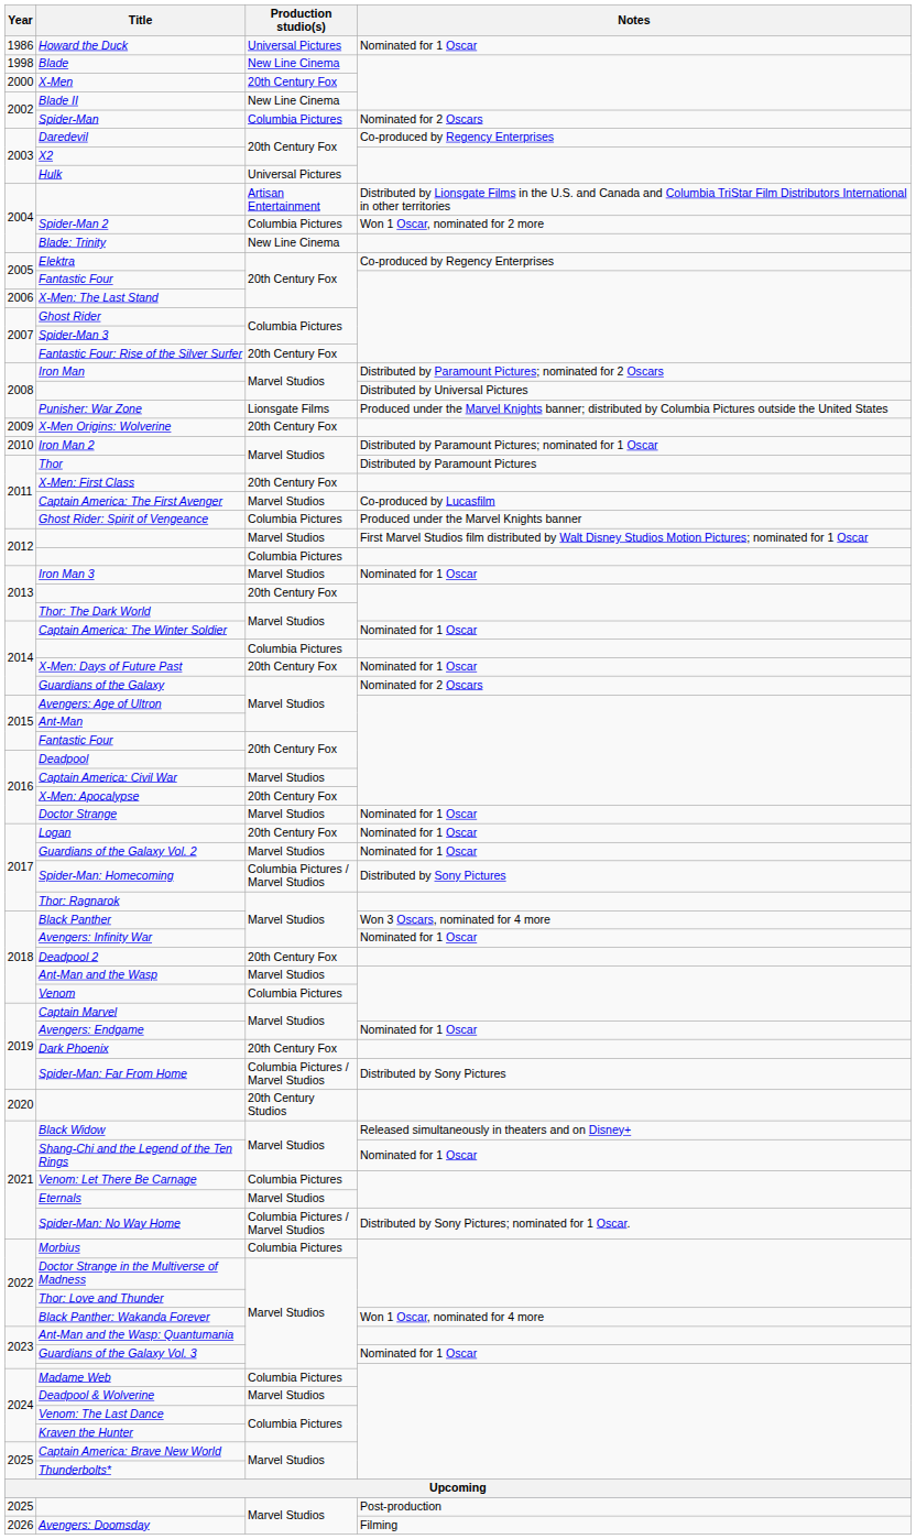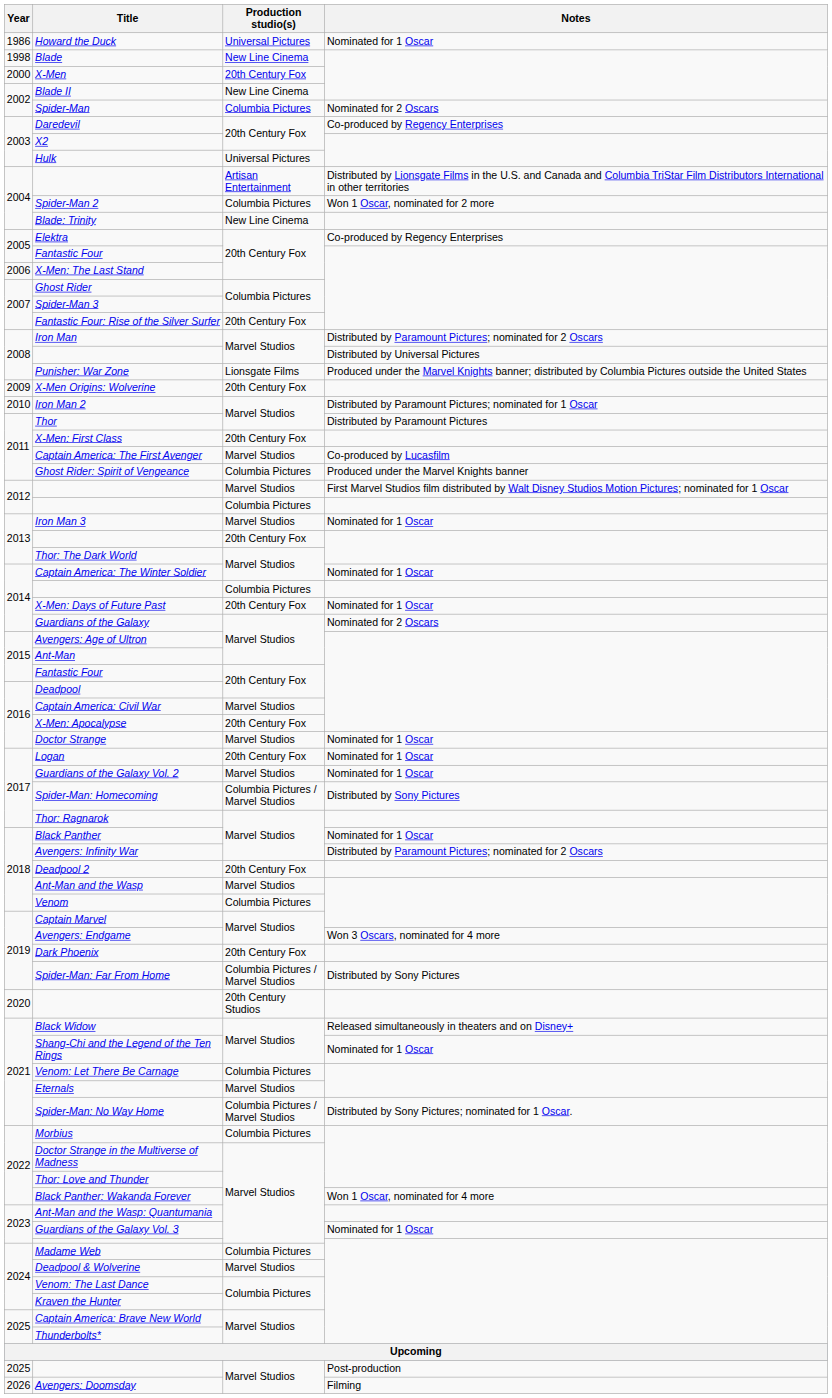Black Panther | Notes: Won 3 Oscars, nominated for 4 more -> Nominated for 1 Oscar
Avengers: Infinity War | Notes: Nominated for 1 Oscar -> Distributed by Paramount Pictures; nominated for 2 Oscars
Avengers: Endgame | Notes: Nominated for 1 Oscar -> Won 3 Oscars, nominated for 4 more
